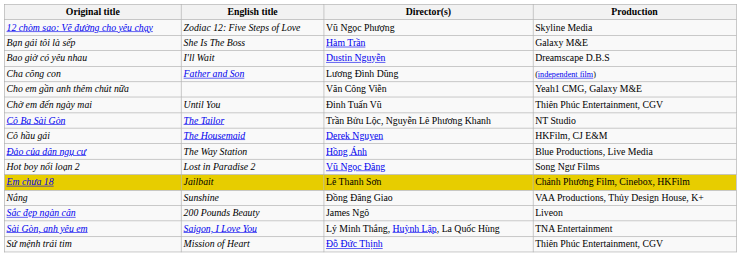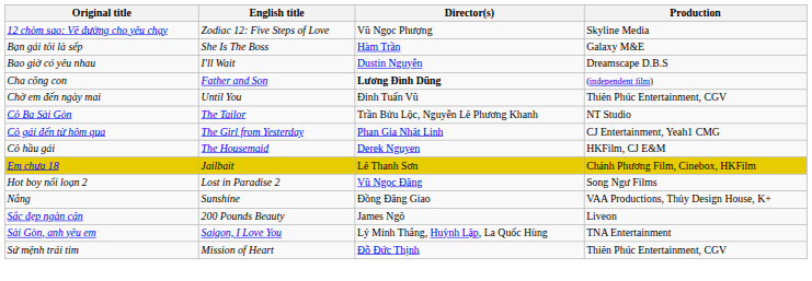Cha cõng con | Director(s): normal -> bold
- row: Cho em gần anh thêm chút nữa | Văn Công Viễn | Yeah1 CMG, Galaxy M&E
+ row: Cô gái đến từ hôm qua | The Girl from Yesterday | Phan Gia Nhật Linh | CJ Entertainment, Yeah1 CMG
- row: Đảo của dân ngụ cư | The Way Station | Hồng Ánh | Blue Productions, Live Media
rows swapped: Em chưa 18 <-> Hot boy nổi loạn 2
